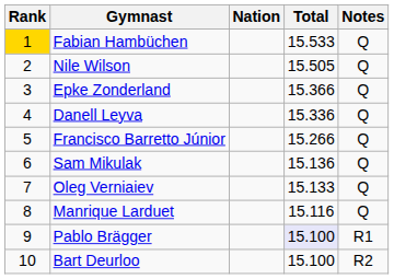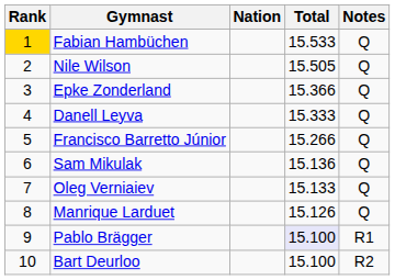Danell Leyva | Total: 15.336 -> 15.333
Manrique Larduet | Total: 15.116 -> 15.126
